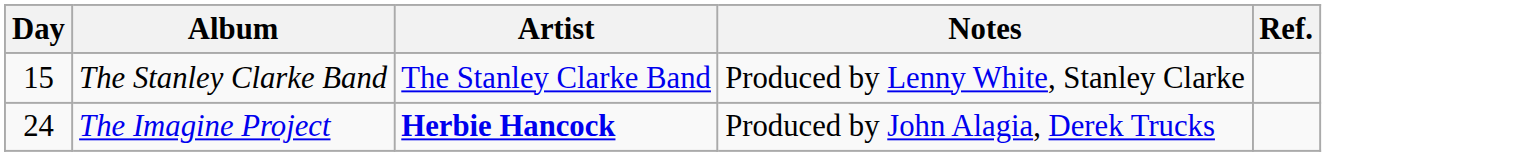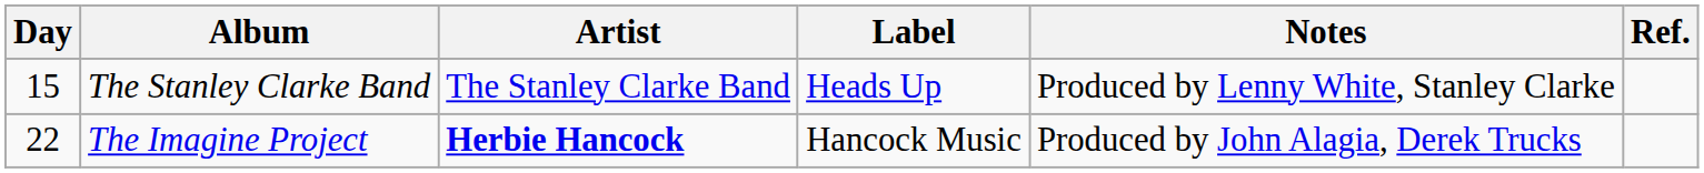+ column: Label | Heads Up | Hancock Music
The Imagine Project | Day: 24 -> 22
